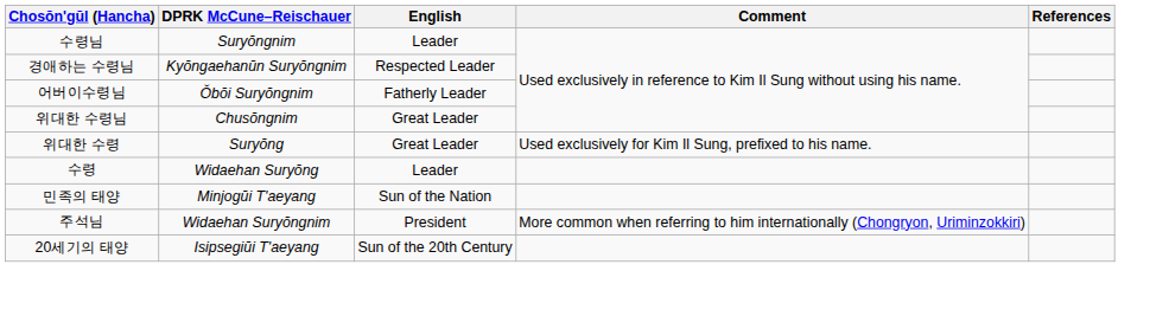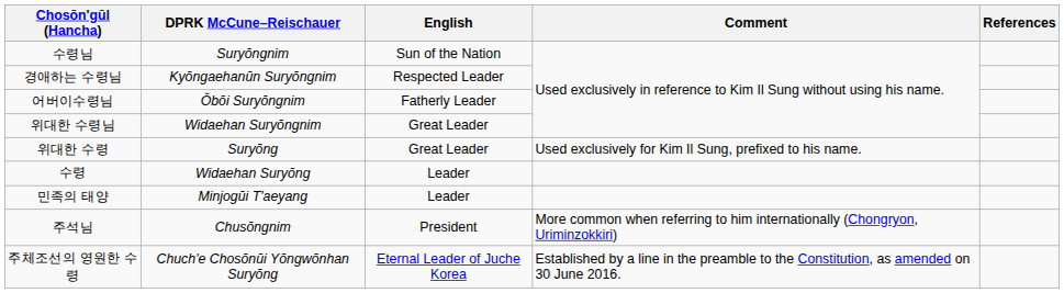수령님 | English: Leader -> Sun of the Nation
위대한 수령님 | DPRK McCune–Reischauer: Chusŏngnim -> Widaehan Suryŏngnim
민족의 태양 | English: Sun of the Nation -> Leader
주석님 | DPRK McCune–Reischauer: Widaehan Suryŏngnim -> Chusŏngnim
- row: 20세기의 태양 | Isipsegiŭi T'aeyang | Sun of the 20th Century
+ row: 주체조선의 영원한 수령 | Chuch'e Chosŏnŭi Yŏngwŏnhan Suryŏng | Eternal Leader of Juche Korea | Established by a line in the preamble to the Constitution, as amended on 30 June 2016.
